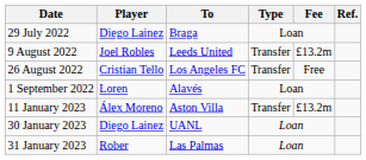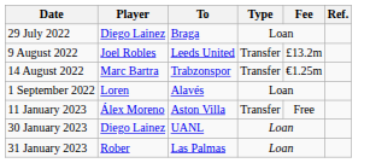+ row: 14 August 2022 | Marc Bartra | Trabzonspor | Transfer | €1.25m
- row: 26 August 2022 | Cristian Tello | Los Angeles FC | Transfer | Free
11 January 2023 | Fee: £13.2m -> Free
